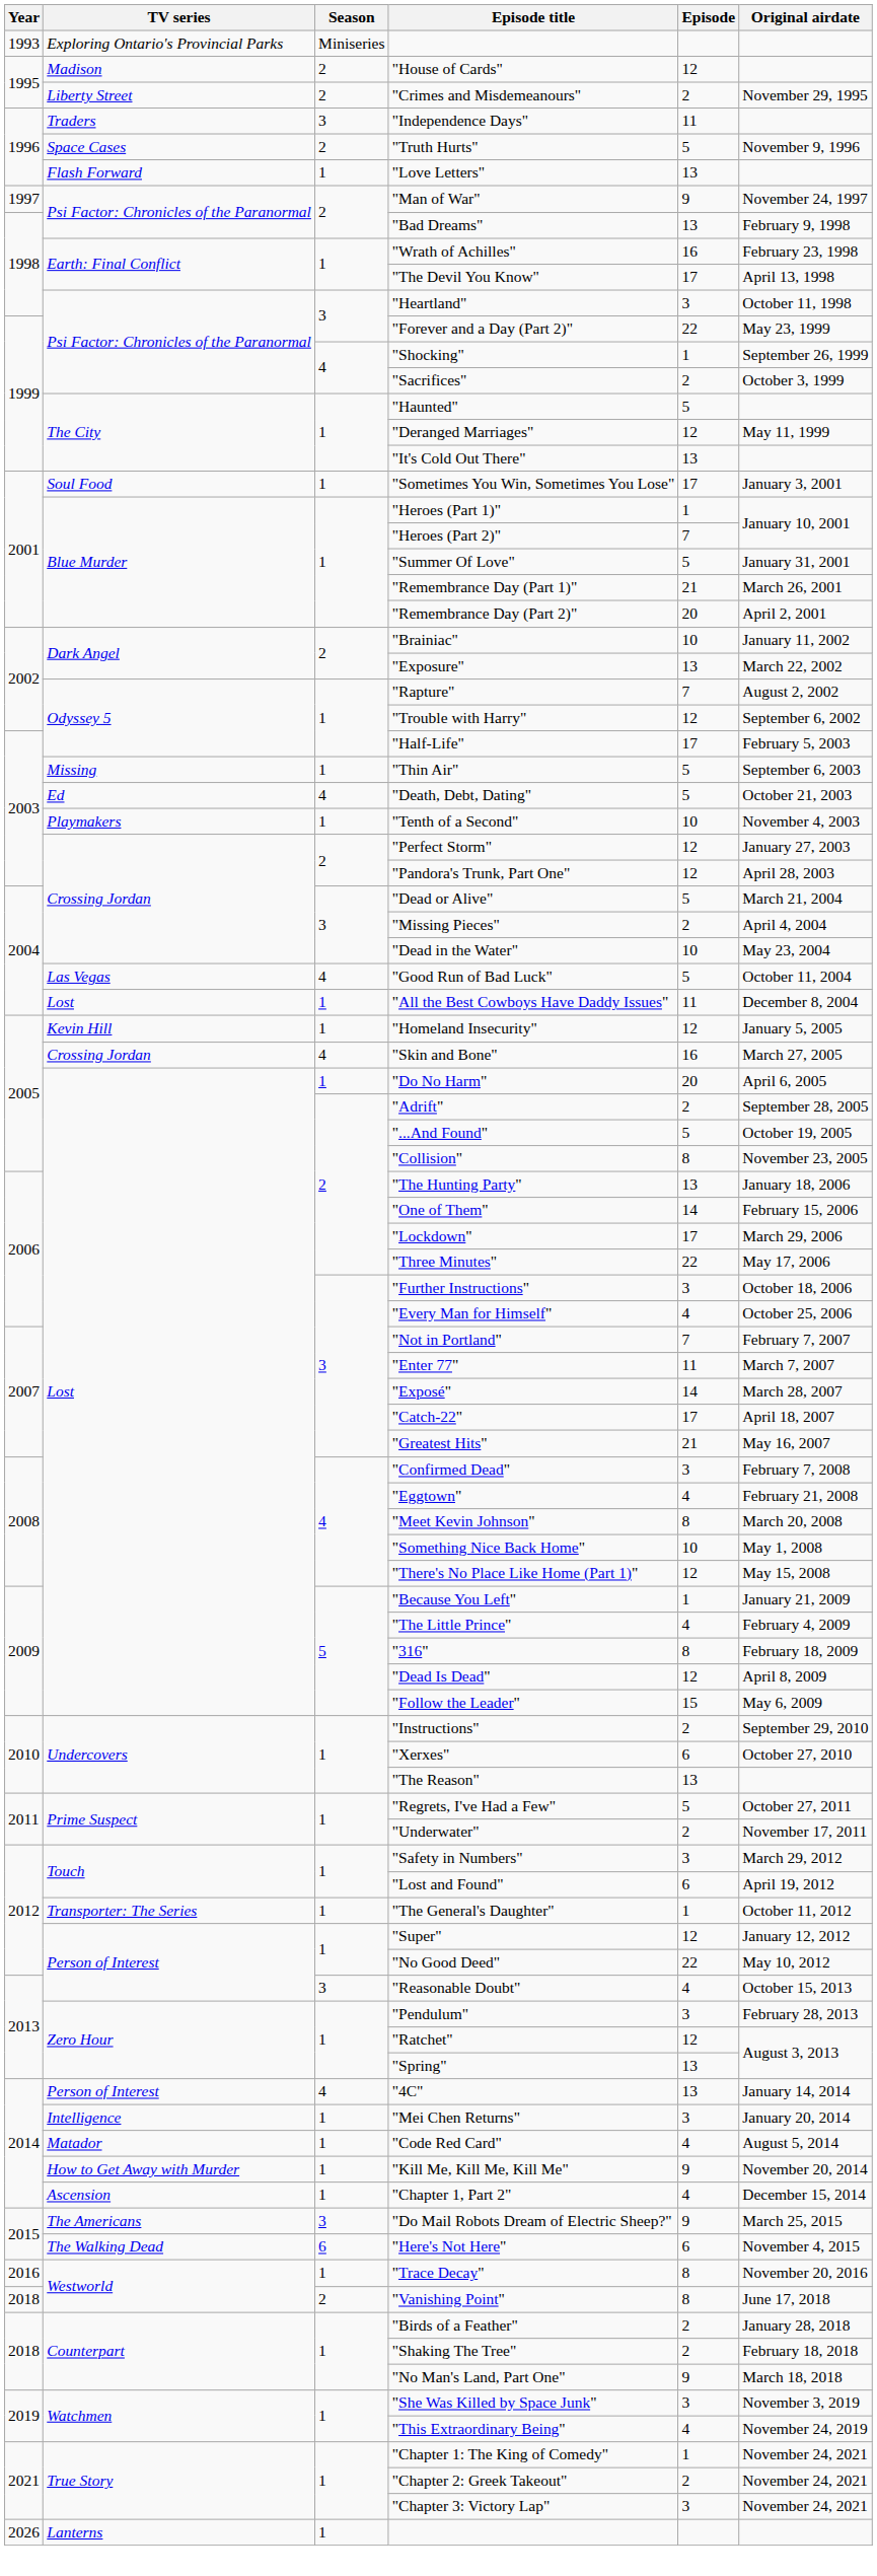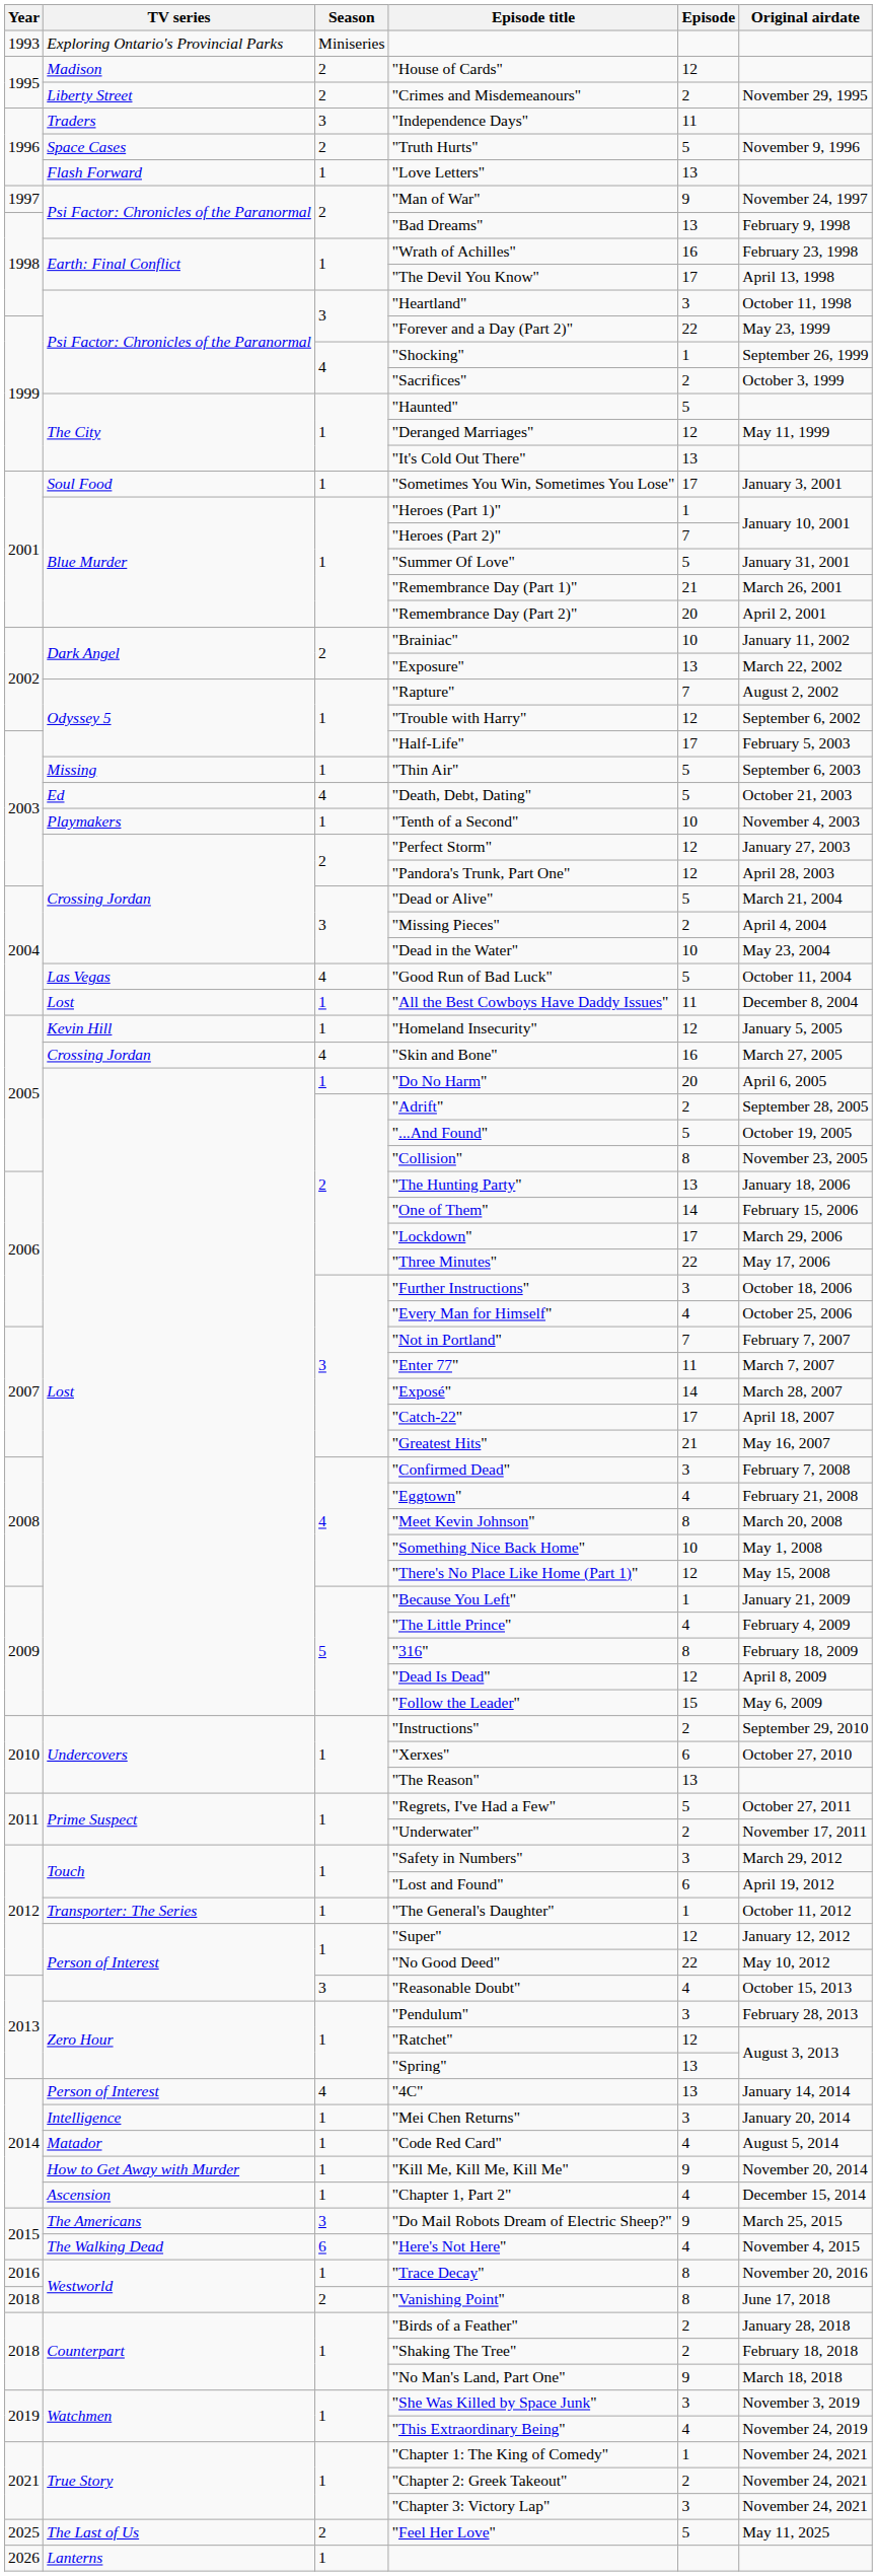"Here's Not Here" | Episode: 6 -> 4
+ row: 2025 | The Last of Us | 2 | "Feel Her Love" | 5 | May 11, 2025
